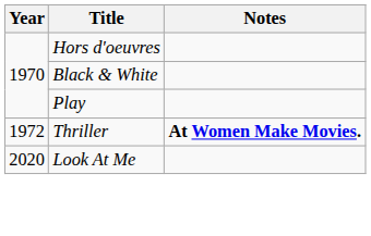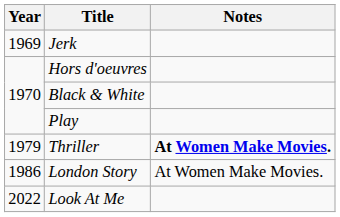+ row: 1969 | Jerk
Thriller | Year: 1972 -> 1979
+ row: 1986 | London Story | At Women Make Movies.
Look At Me | Year: 2020 -> 2022
